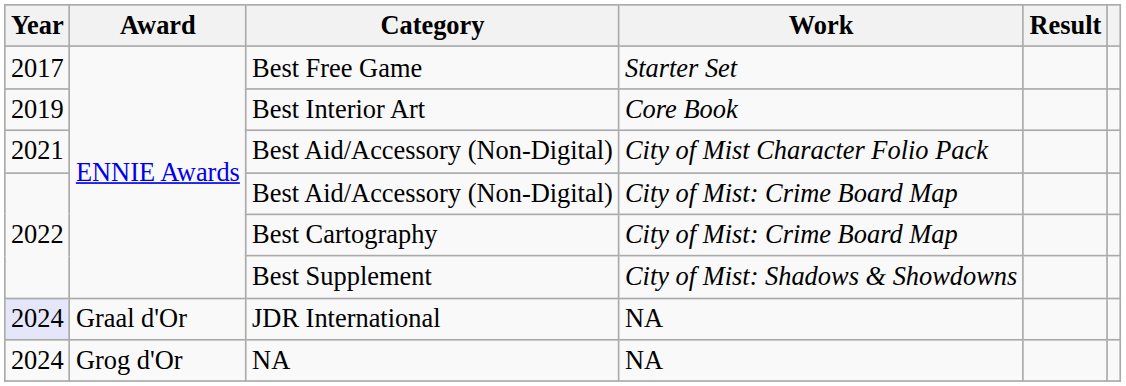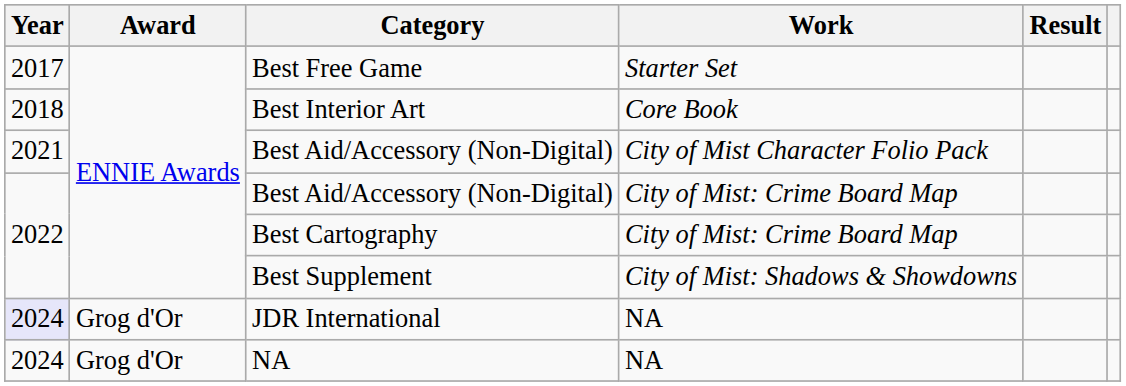Best Interior Art | Year: 2019 -> 2018
JDR International | Award: Graal d'Or -> Grog d'Or
